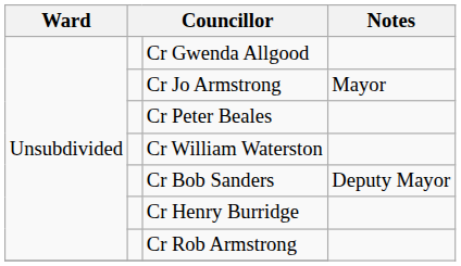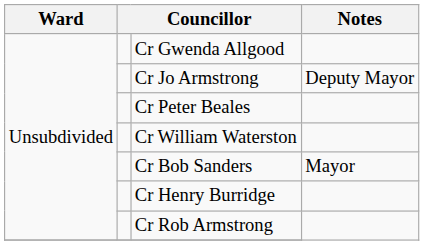Cr Jo Armstrong | Notes: Mayor -> Deputy Mayor
Cr Bob Sanders | Notes: Deputy Mayor -> Mayor
